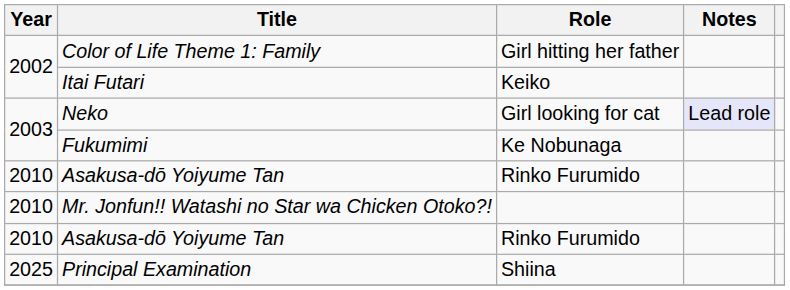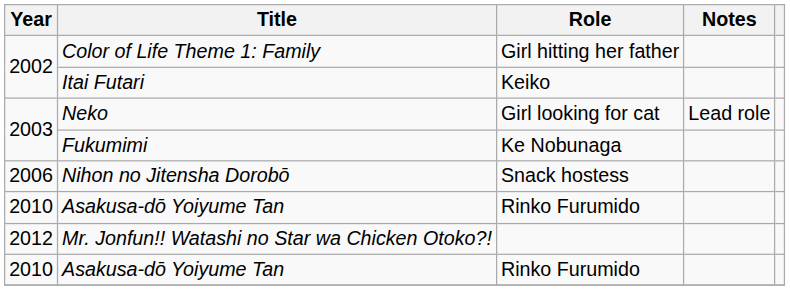Neko | Notes: lavender background -> no background
+ row: 2006 | Nihon no Jitensha Dorobō | Snack hostess
Mr. Jonfun!! Watashi no Star wa Chicken Otoko?! | Year: 2010 -> 2012
- row: 2025 | Principal Examination | Shiina
